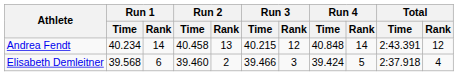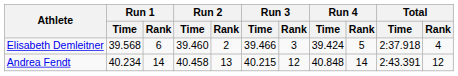rows swapped: Andrea Fendt <-> Elisabeth Demleitner
